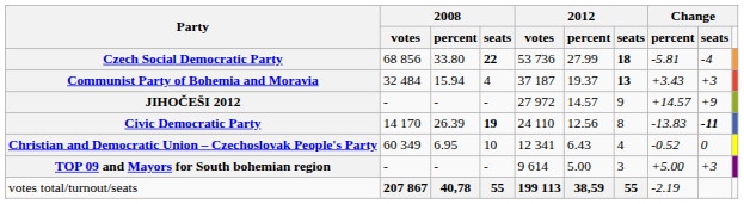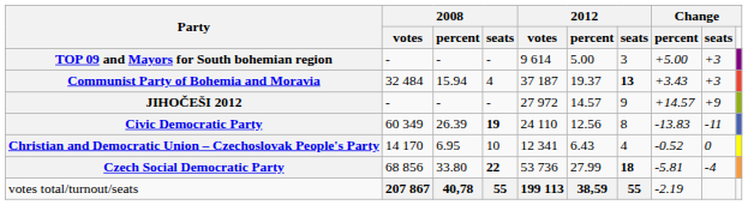rows swapped: Czech Social Democratic Party <-> TOP 09 and Mayors for South bohemian region
Civic Democratic Party | column 2: 14 170 -> 60 349
Civic Democratic Party | column 9: bold -> normal
Christian and Democratic Union – Czechoslovak People's Party | column 2: 60 349 -> 14 170
